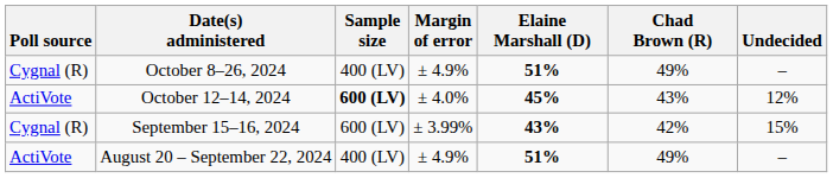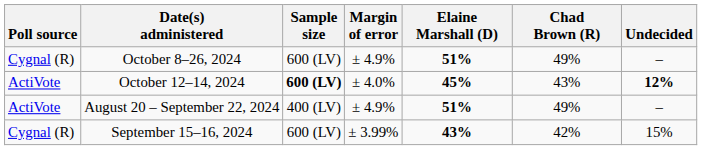October 8–26, 2024 | Sample size: 400 (LV) -> 600 (LV)
October 12–14, 2024 | Undecided: normal -> bold
rows swapped: August 20 – September 22, 2024 <-> September 15–16, 2024
